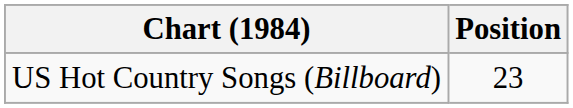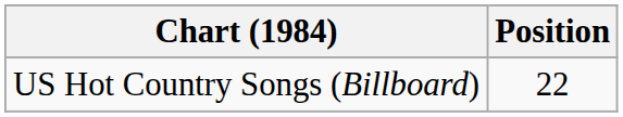US Hot Country Songs (Billboard) | Position: 23 -> 22
